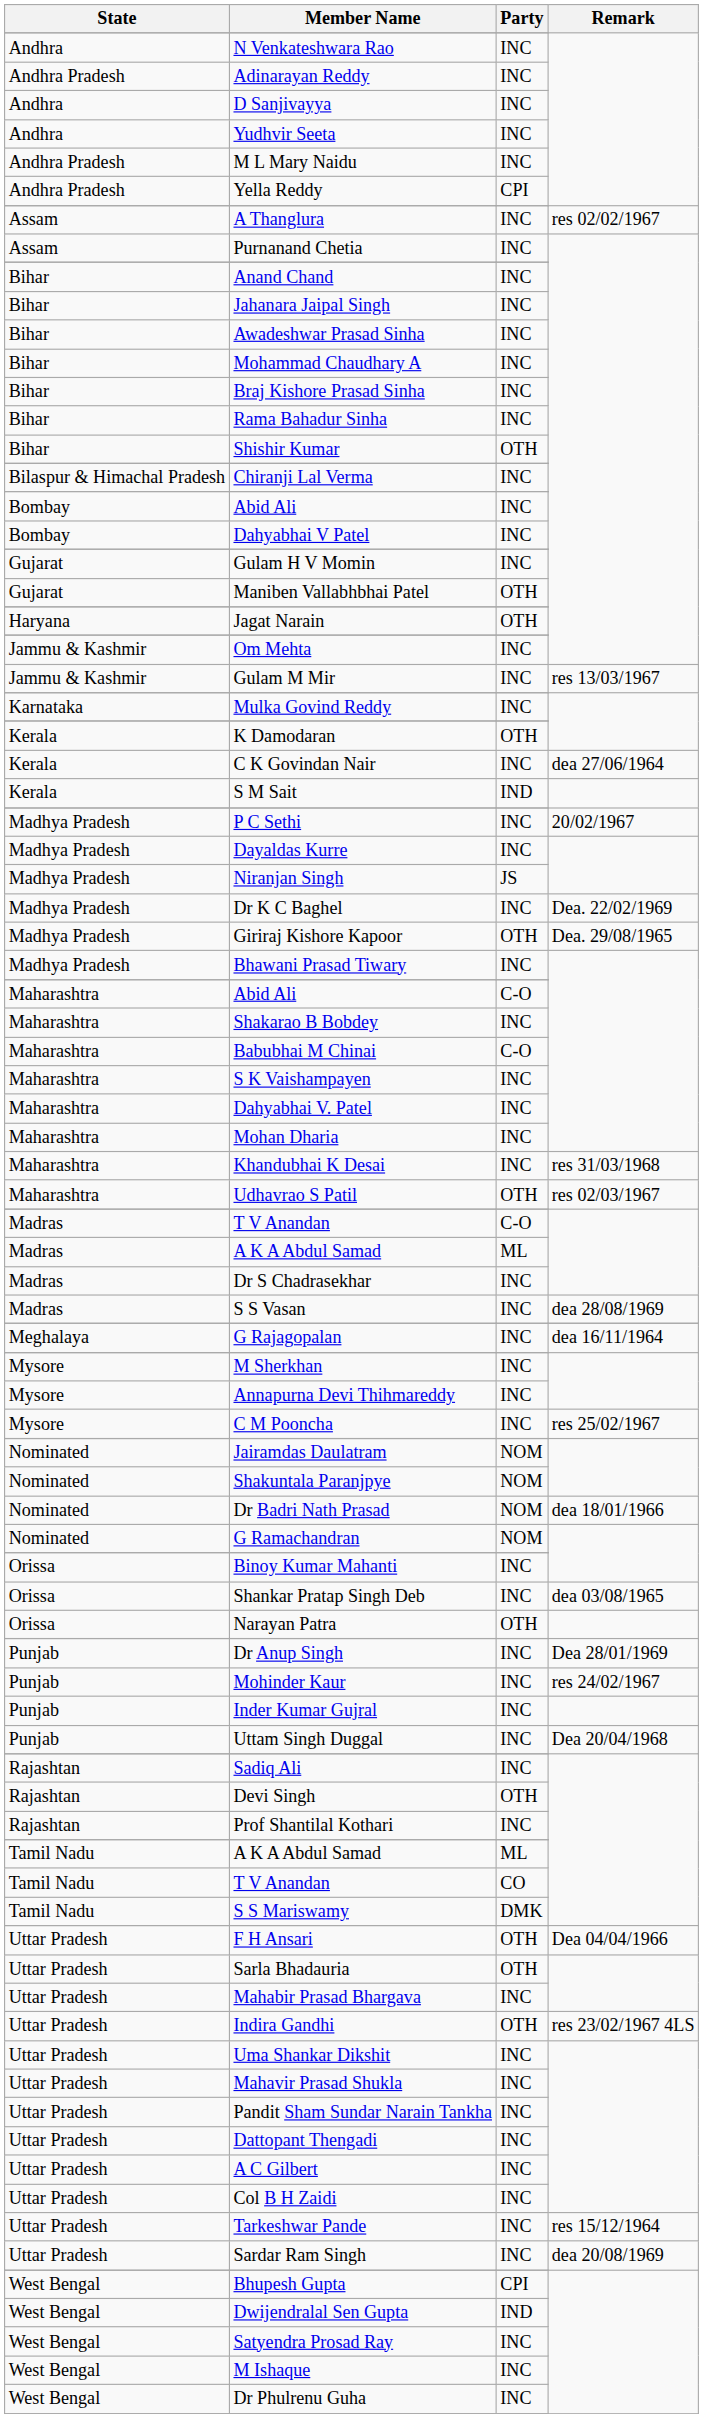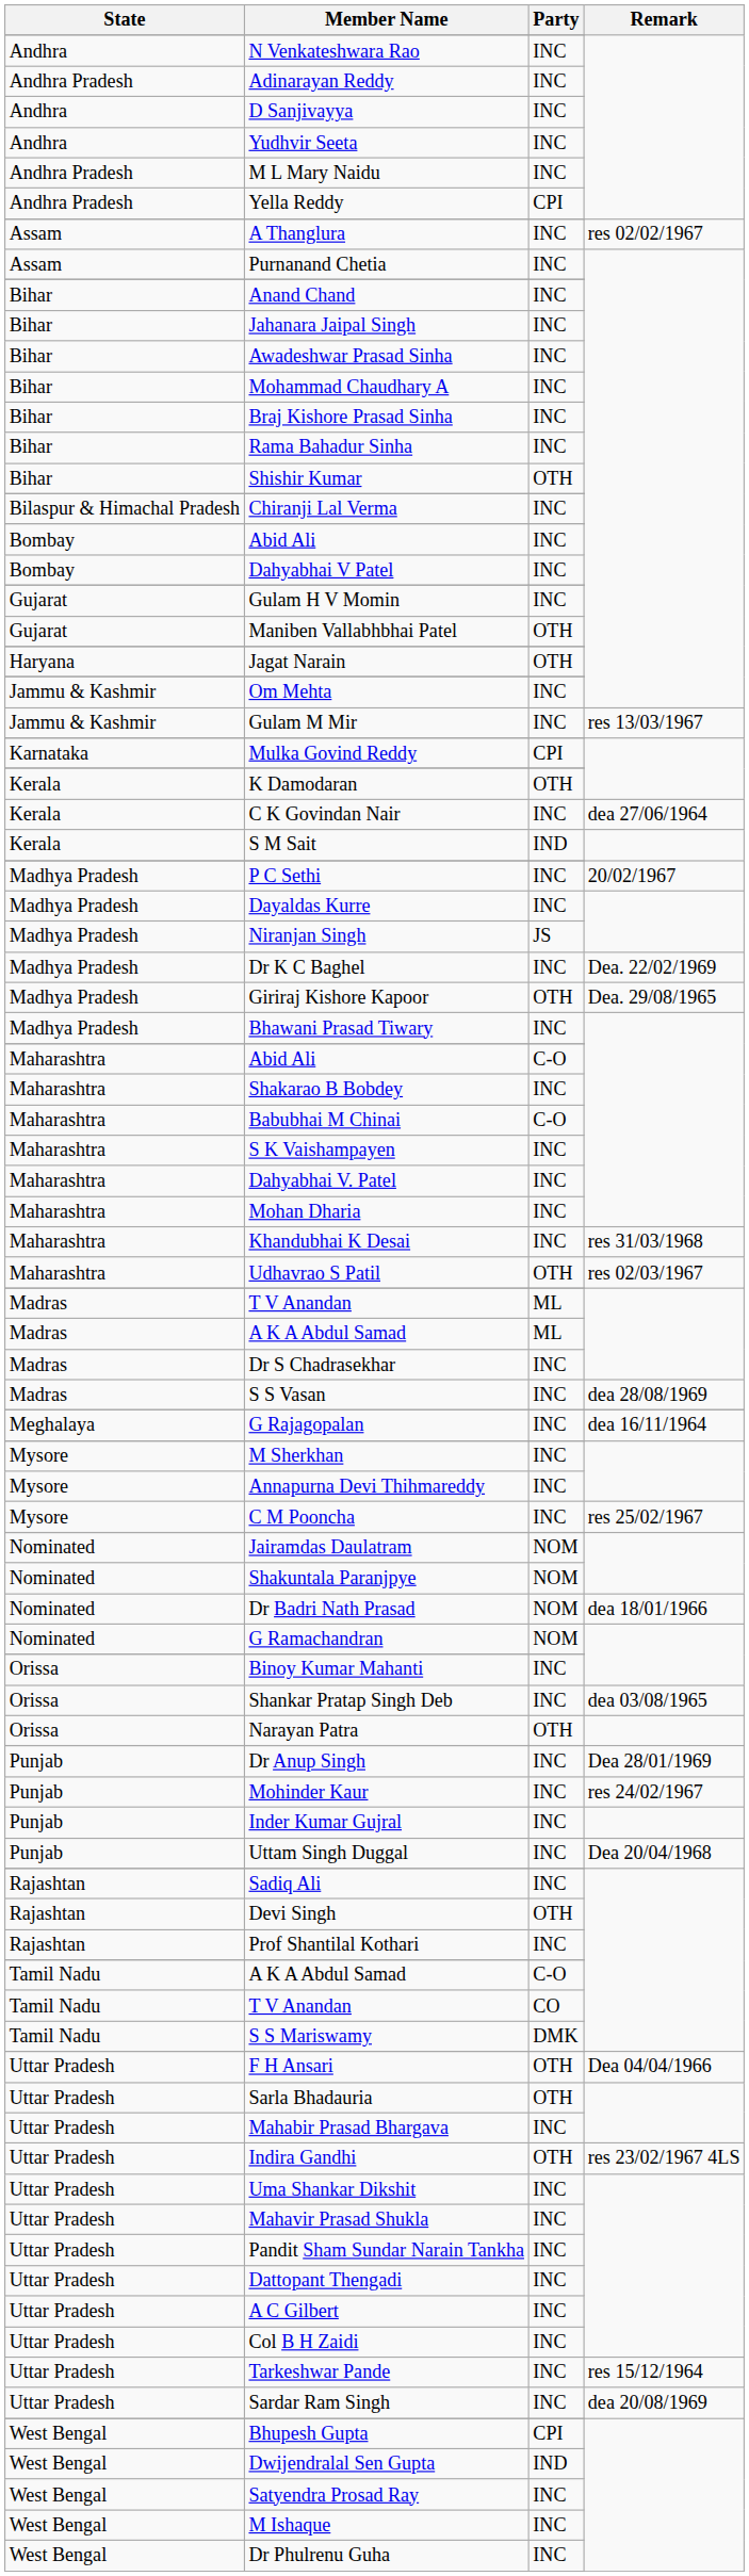Mulka Govind Reddy | Party: INC -> CPI
Madras / T V Anandan | Party: C-O -> ML
Tamil Nadu / A K A Abdul Samad | Party: ML -> C-O
